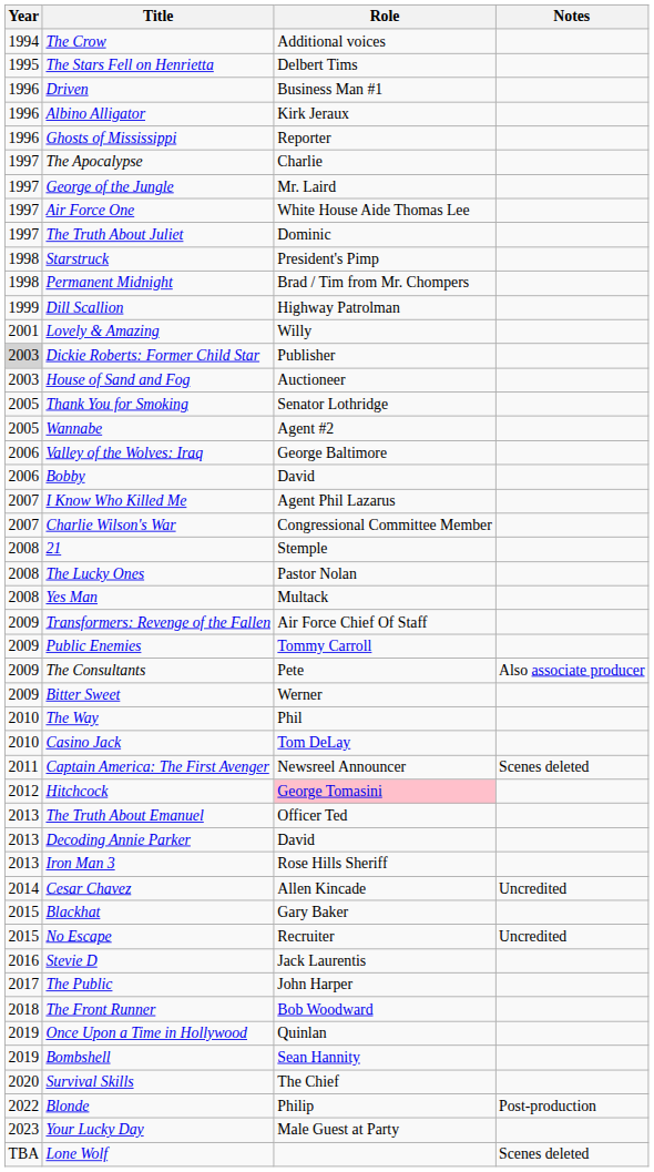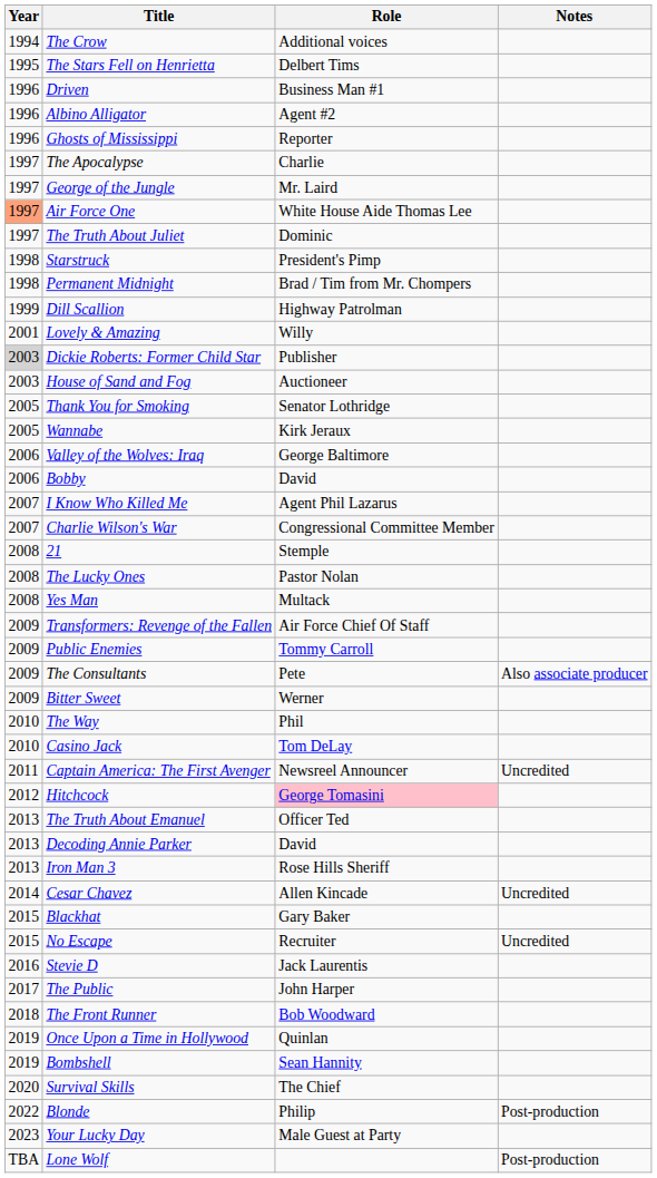Albino Alligator | Role: Kirk Jeraux -> Agent #2
Air Force One | Year: no background -> lightsalmon background
Wannabe | Role: Agent #2 -> Kirk Jeraux
Captain America: The First Avenger | Notes: Scenes deleted -> Uncredited
Lone Wolf | Notes: Scenes deleted -> Post-production
